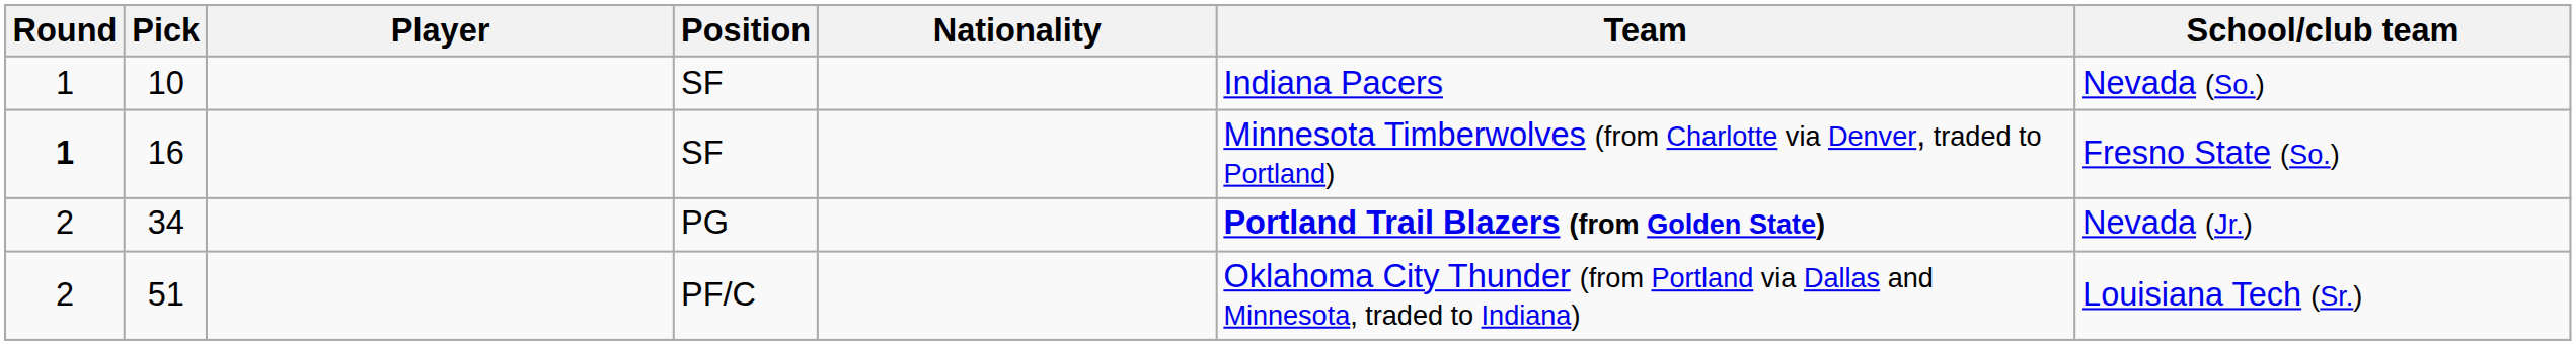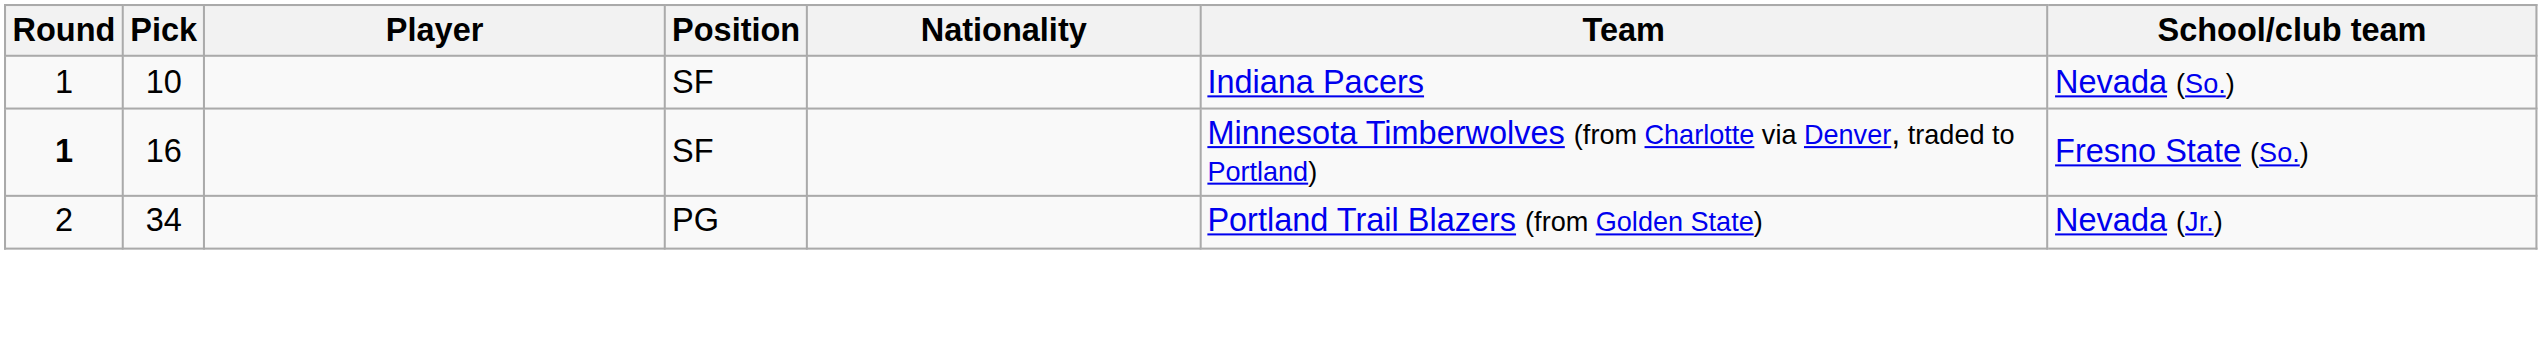34 | Team: bold -> normal
- row: 2 | 51 | PF/C | Oklahoma City Thunder (from Portland via Dallas and Minnesota, traded to Indiana) | Louisiana Tech (Sr.)
